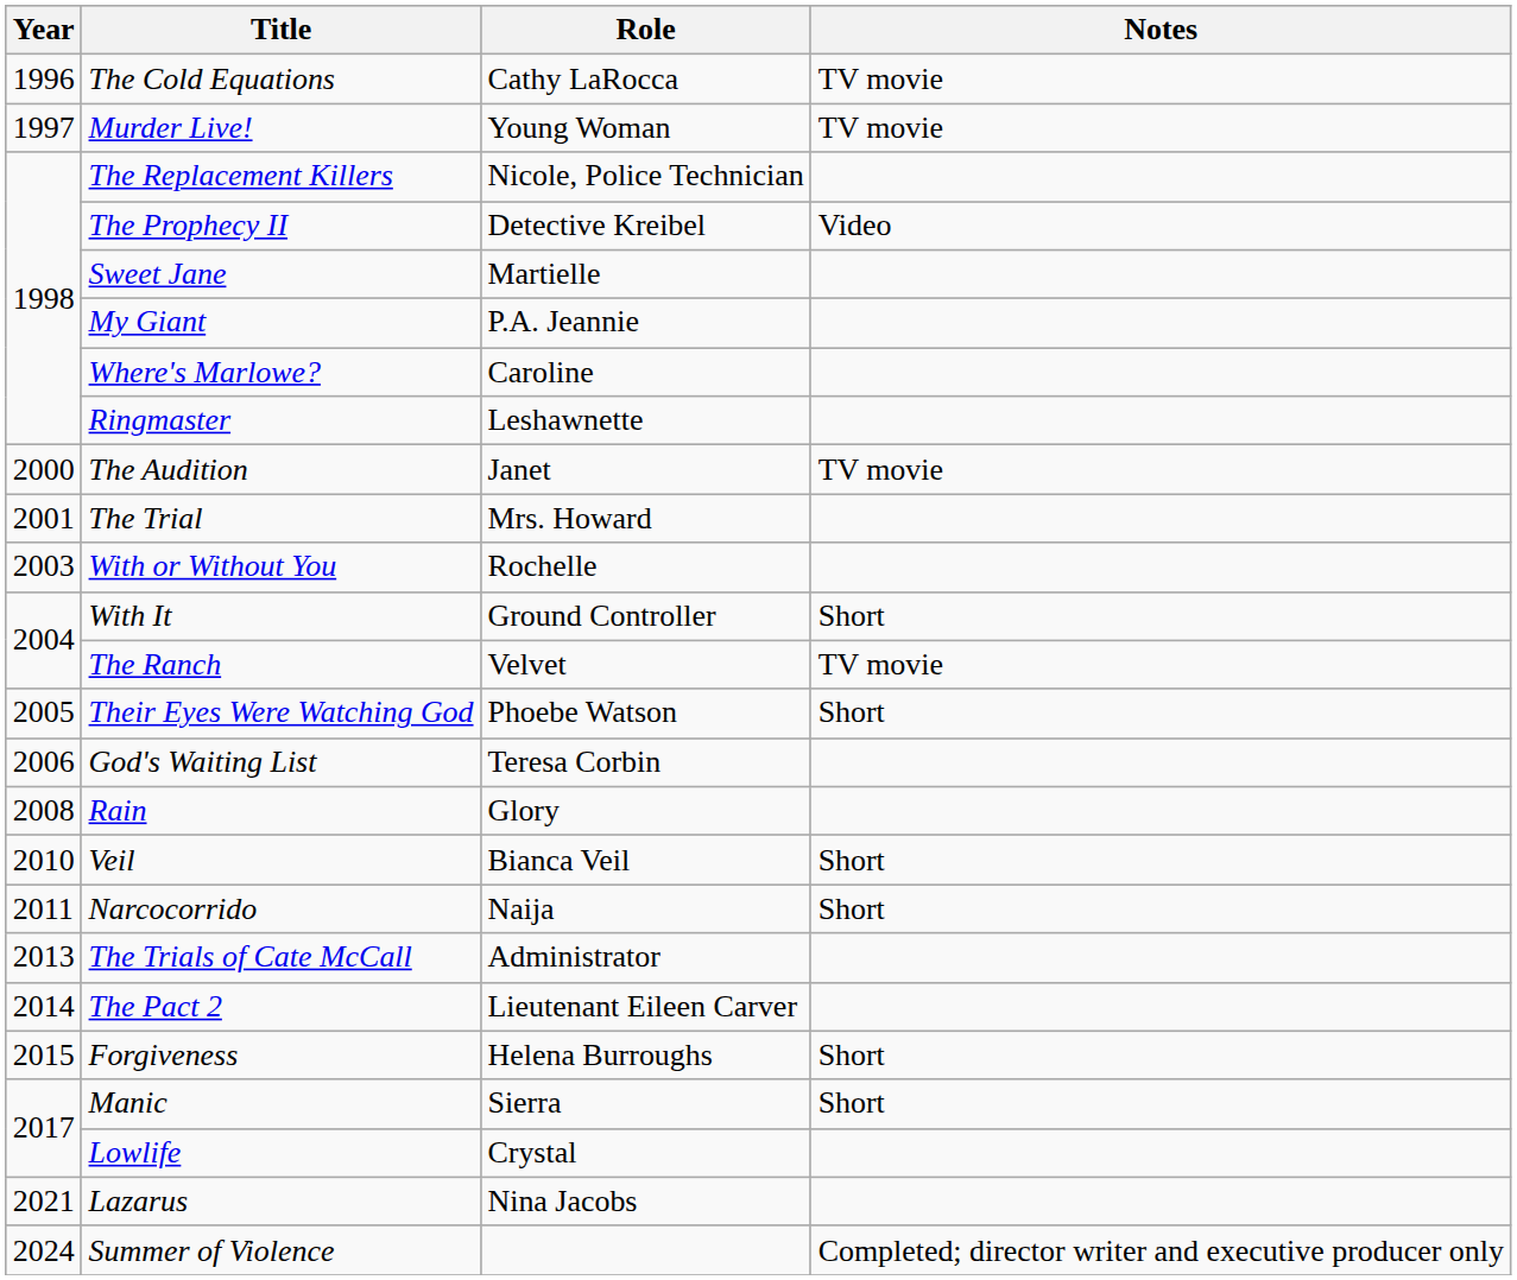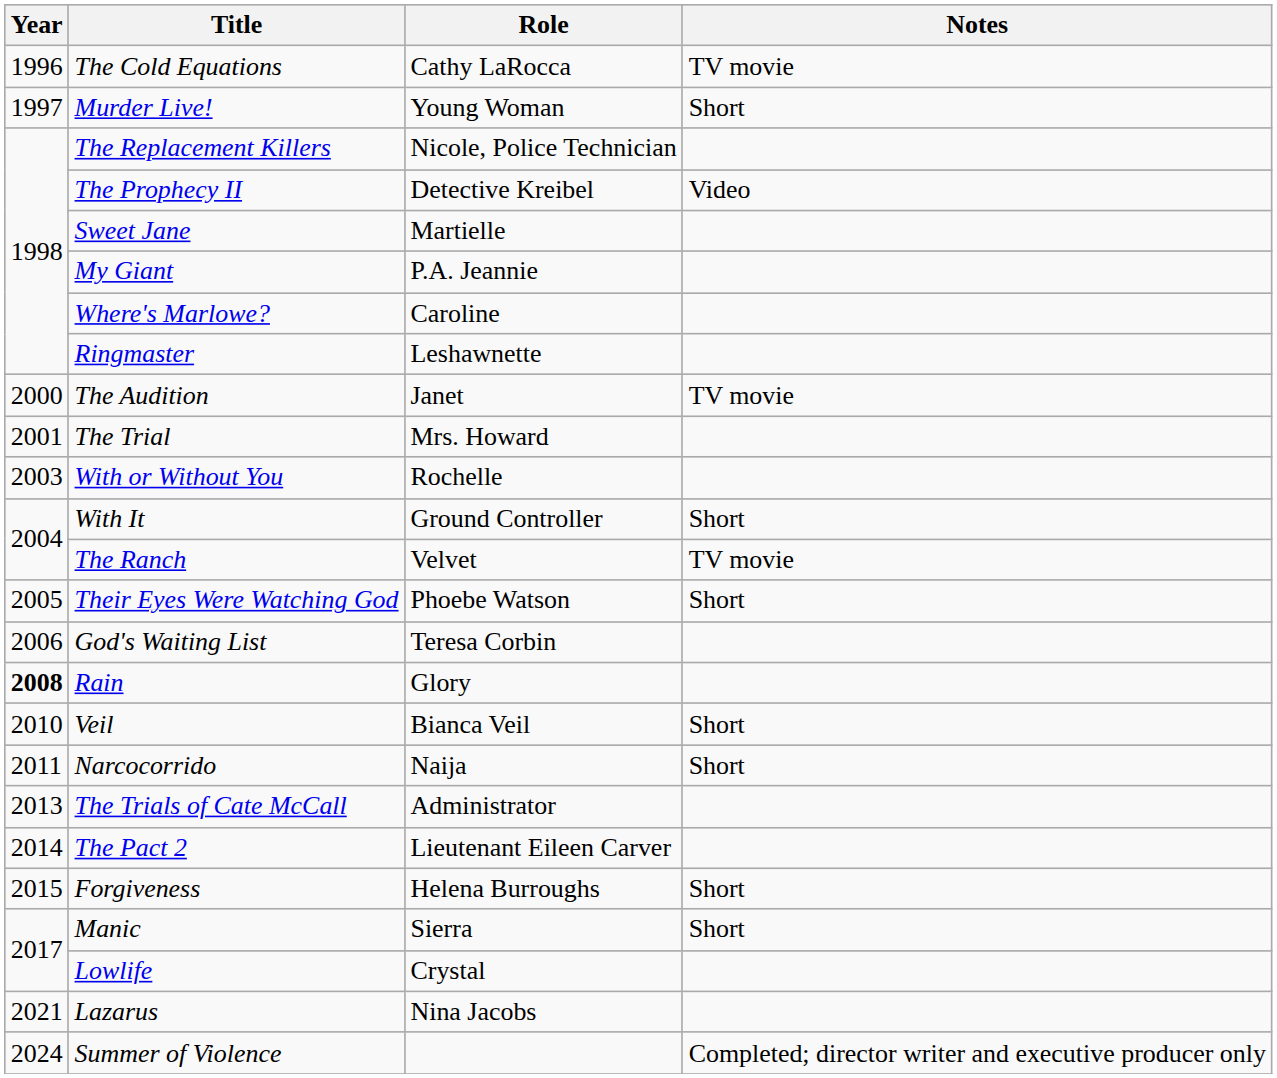Murder Live! | Notes: TV movie -> Short
Rain | Year: normal -> bold
